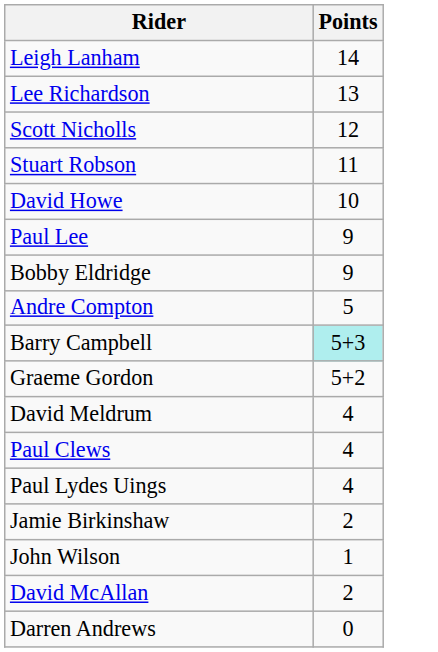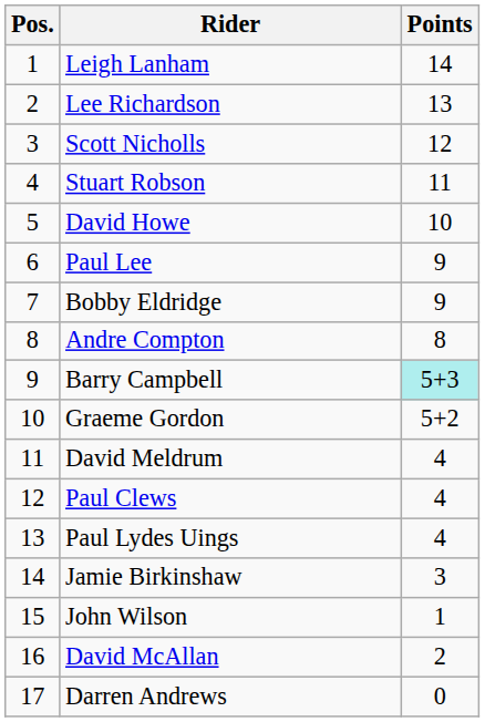+ column: Pos. | 1 | 2 | 3 | 4 | 5 | 6 | 7 | 8 | 9 | 10 | 11 | 12 | 13 | 14 | 15 | 16 | 17
Andre Compton | Points: 5 -> 8
Jamie Birkinshaw | Points: 2 -> 3
